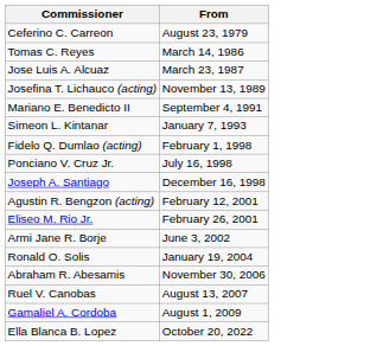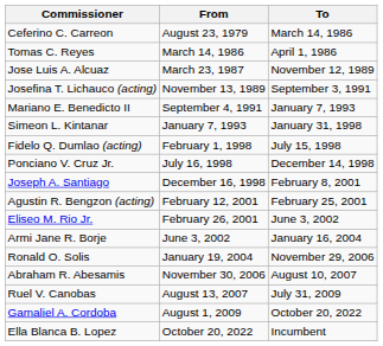+ column: To | March 14, 1986 | April 1, 1986 | November 12, 1989 | September 3, 1991 | January 7, 1993 | January 31, 1998 | July 15, 1998 | December 14, 1998 | February 8, 2001 | February 25, 2001 | June 3, 2002 | January 16, 2004 | November 29, 2006 | August 10, 2007 | July 31, 2009 | October 20, 2022 | Incumbent
